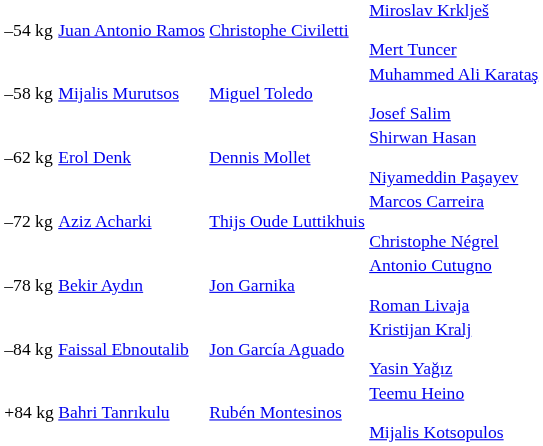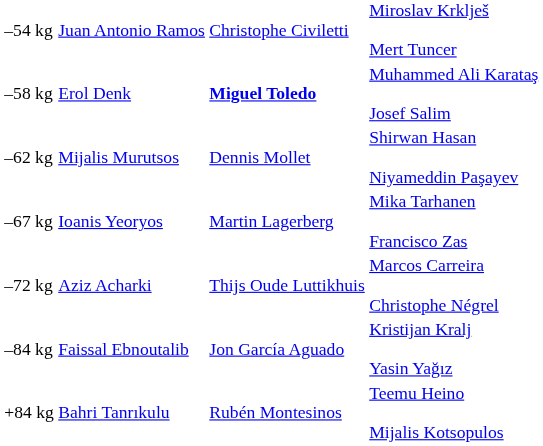–58 kg | column 2: Mijalis Murutsos -> Erol Denk
–58 kg | column 3: normal -> bold
–62 kg | column 2: Erol Denk -> Mijalis Murutsos
+ row: –67 kg | Ioanis Yeoryos | Martin Lagerberg | Mika Tarhanen Francisco Zas
- row: –78 kg | Bekir Aydın | Jon Garnika | Antonio Cutugno Roman Livaja
